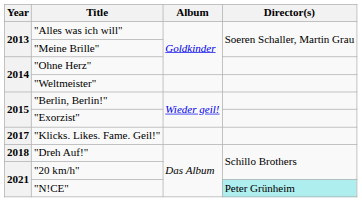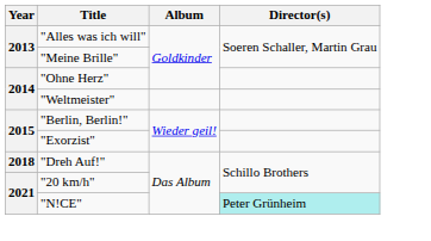- row: 2017 | "Klicks. Likes. Fame. Geil!"
